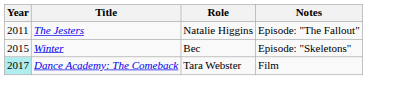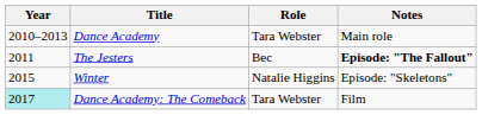+ row: 2010–2013 | Dance Academy | Tara Webster | Main role
The Jesters | Role: Natalie Higgins -> Bec
The Jesters | Notes: normal -> bold
Winter | Role: Bec -> Natalie Higgins
